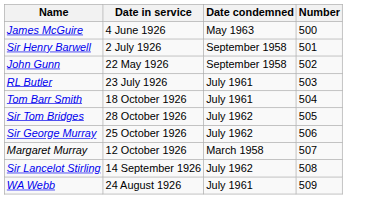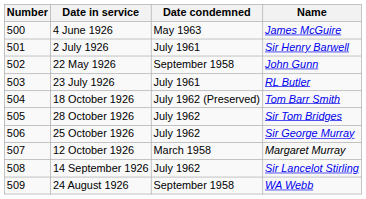columns swapped: Number <-> Name
2 July 1926 | Date condemned: September 1958 -> July 1961
18 October 1926 | Date condemned: July 1961 -> July 1962 (Preserved)
24 August 1926 | Date condemned: July 1961 -> September 1958
